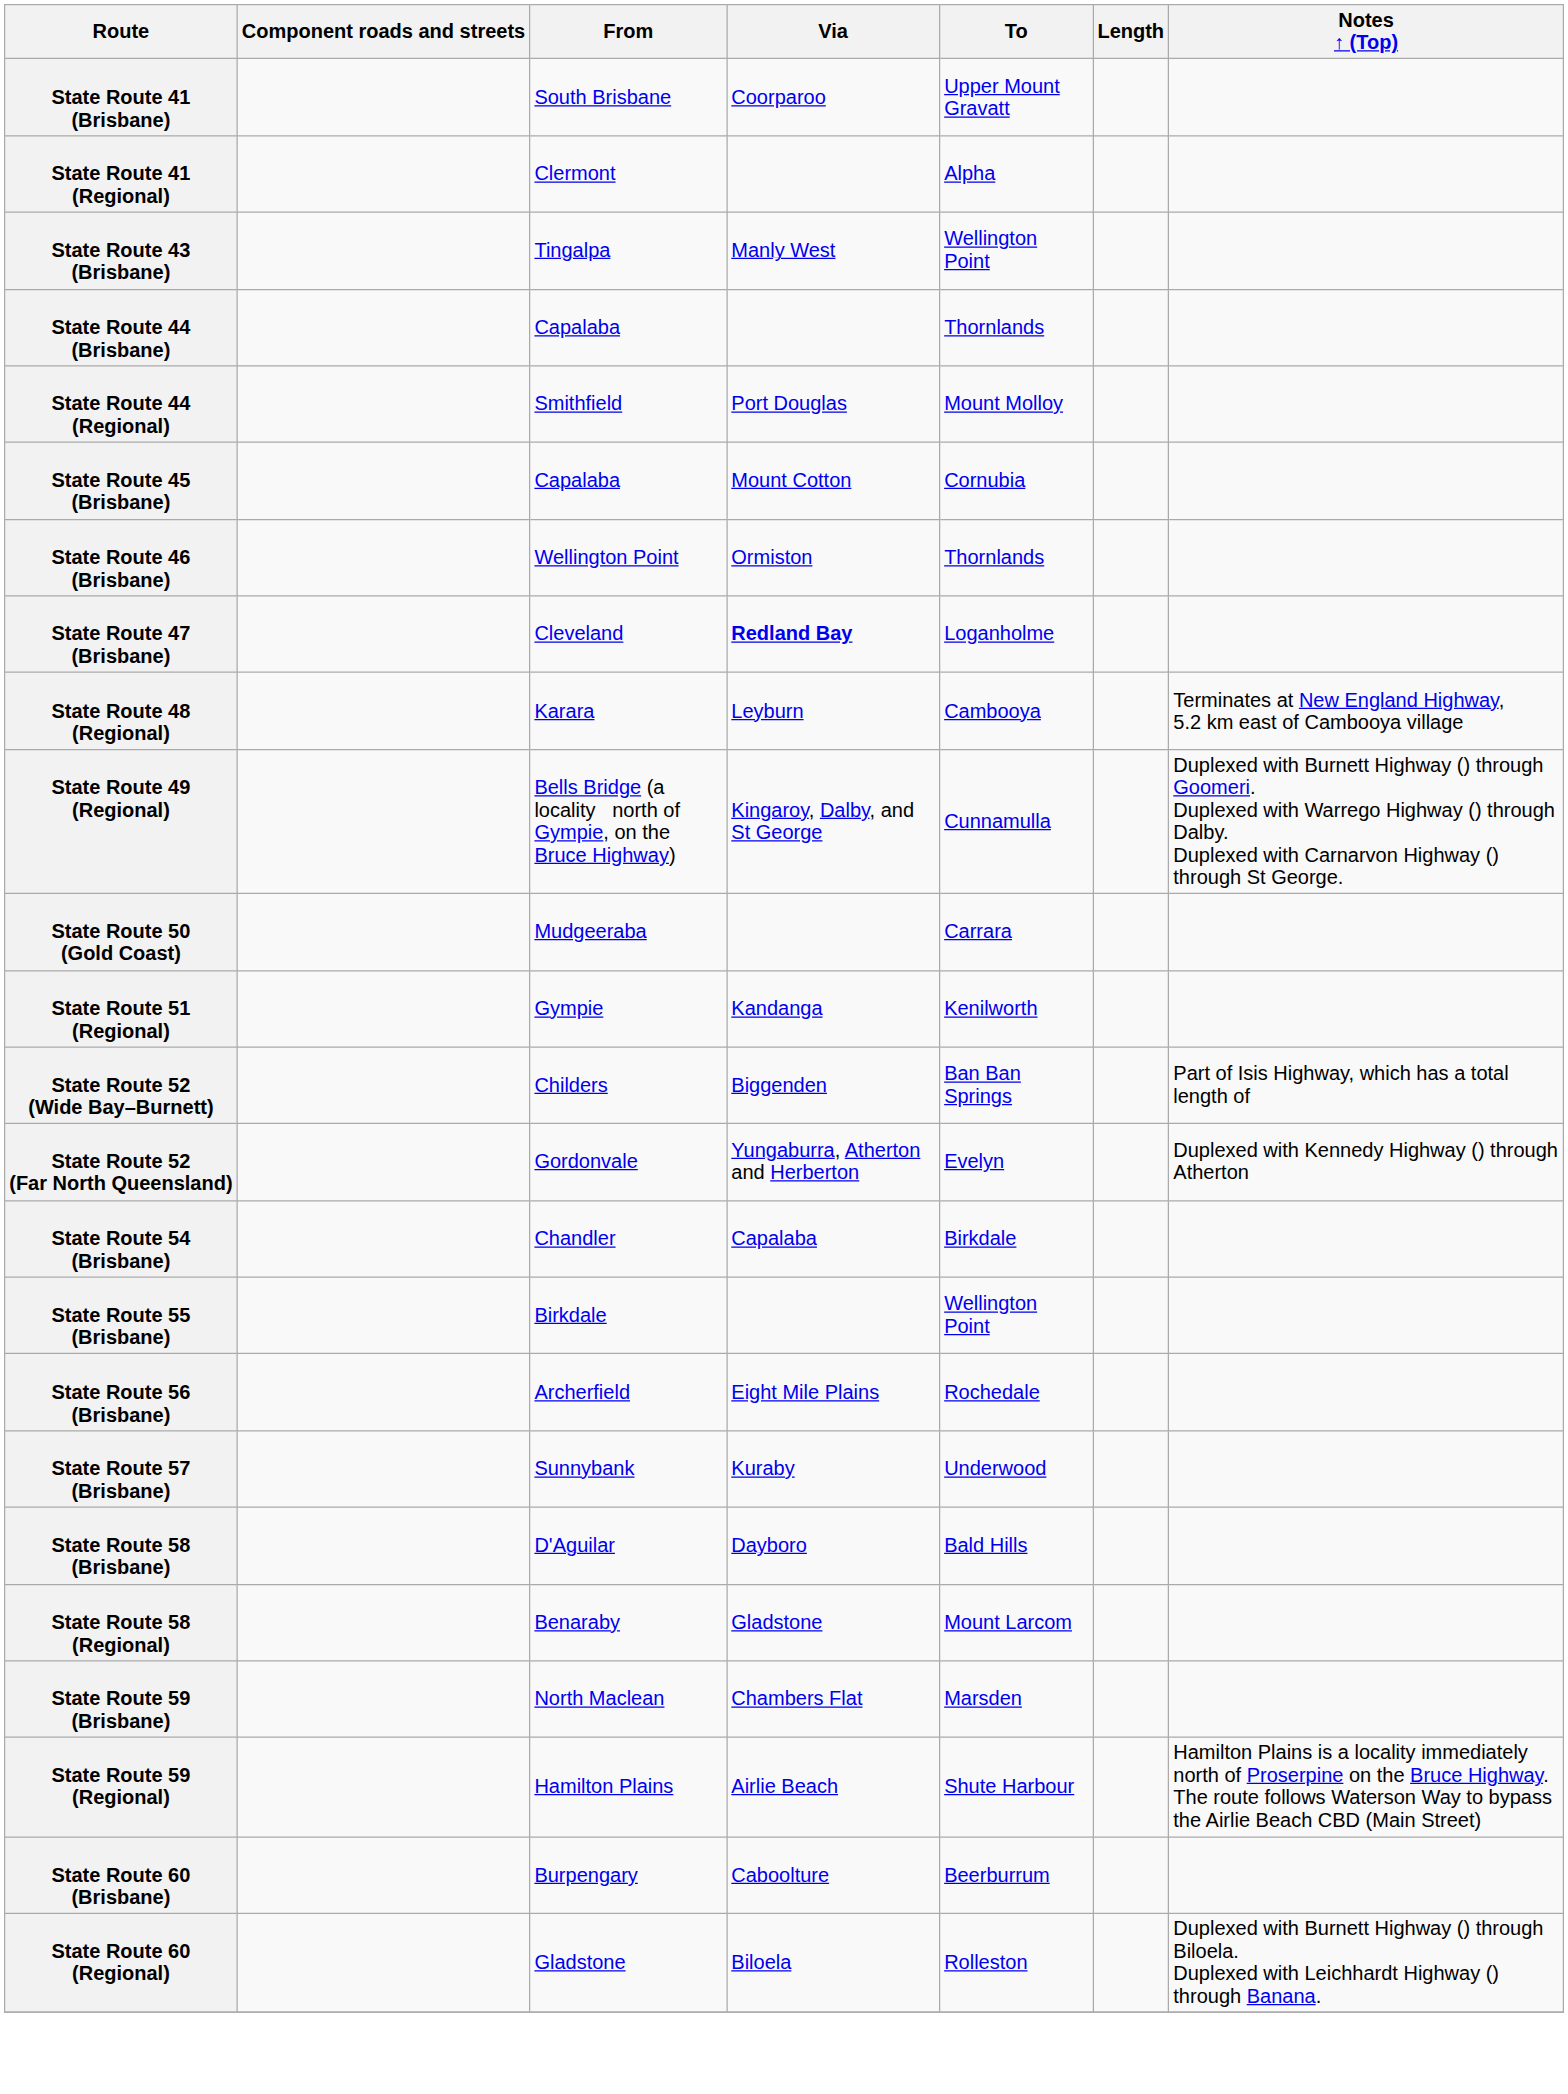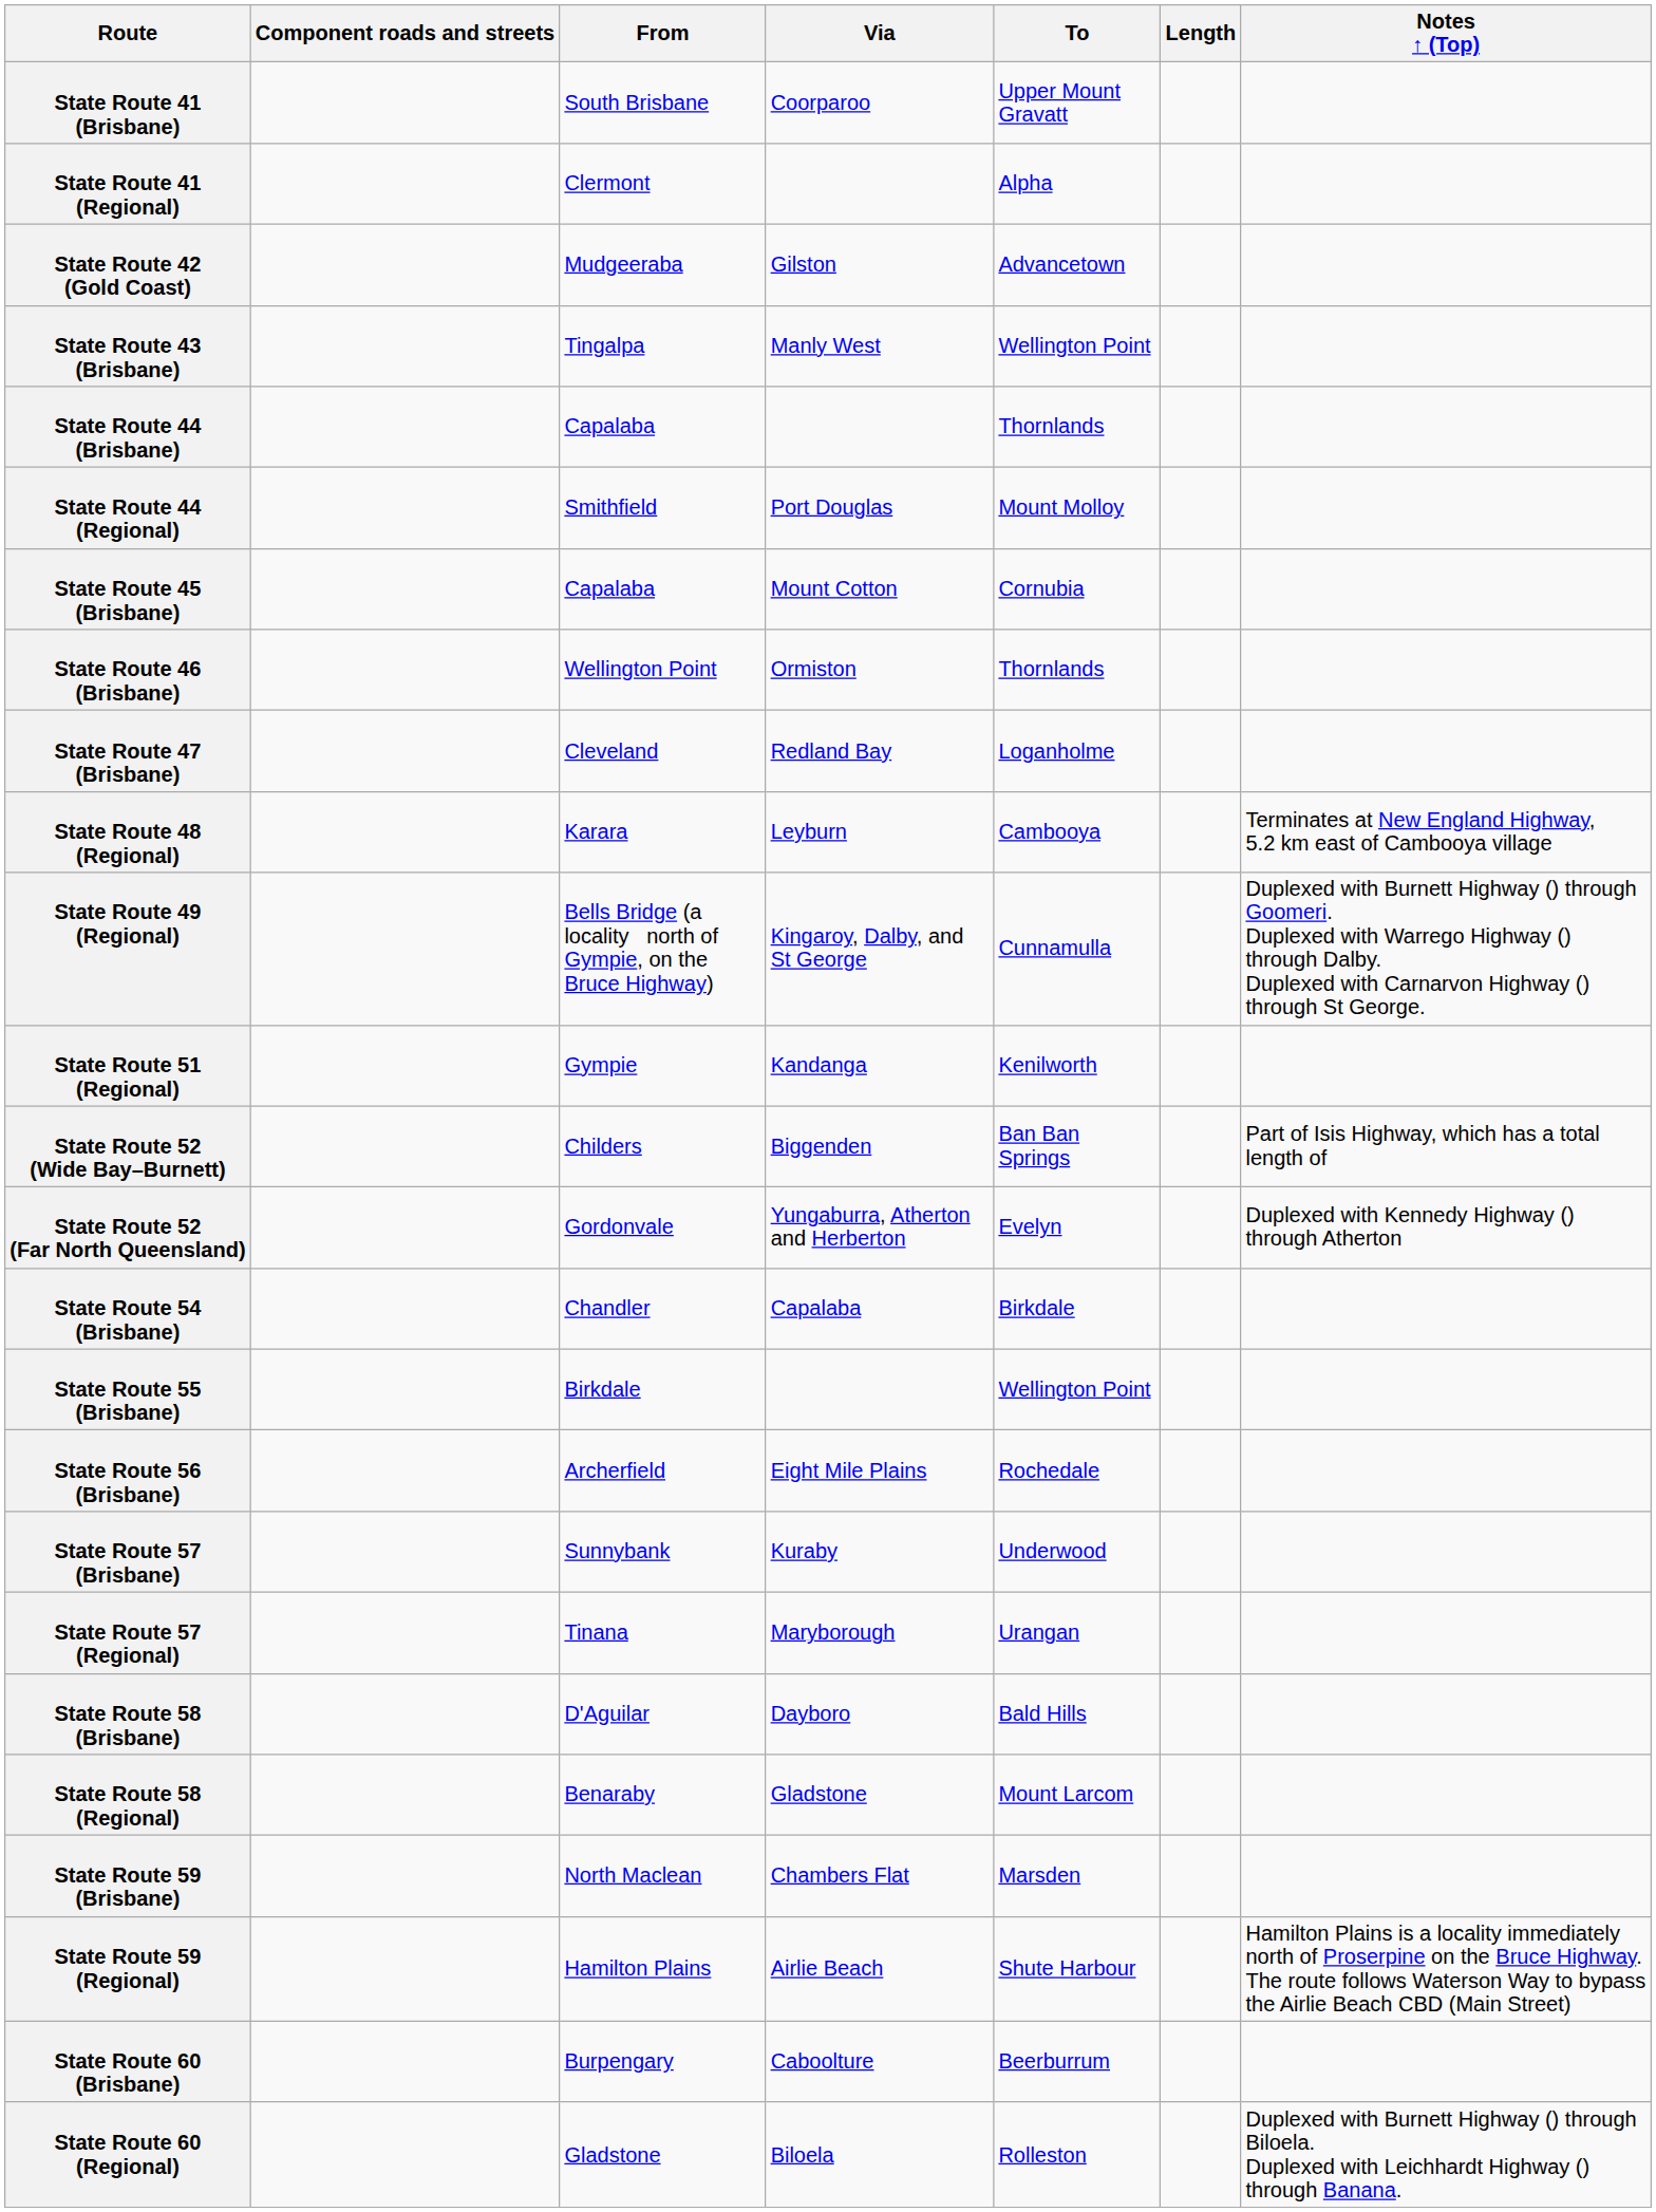+ row: State Route 42 (Gold Coast) | Mudgeeraba | Gilston | Advancetown
State Route 47 (Brisbane) | Via: bold -> normal
- row: State Route 50 (Gold Coast) | Mudgeeraba | Carrara
+ row: State Route 57 (Regional) | Tinana | Maryborough | Urangan
